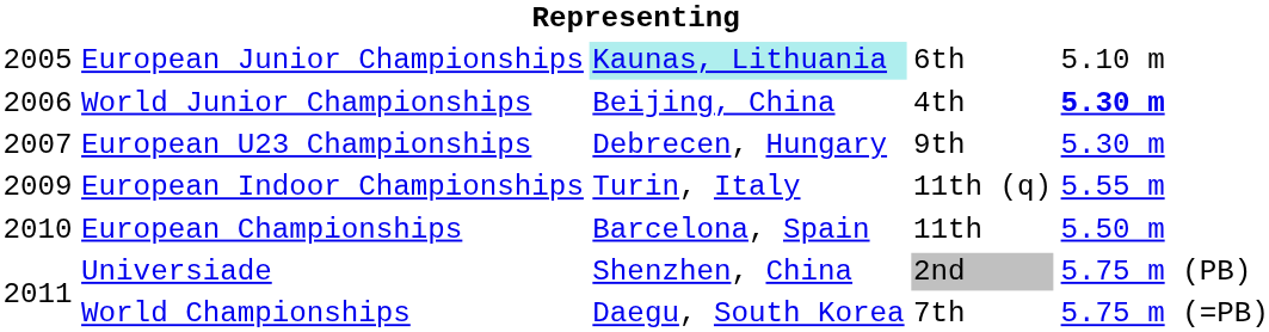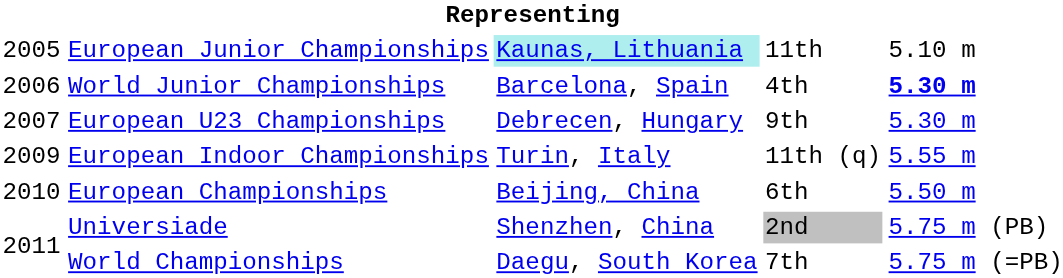European Junior Championships | column 4: 6th -> 11th
World Junior Championships | column 3: Beijing, China -> Barcelona, Spain
European Championships | column 3: Barcelona, Spain -> Beijing, China
European Championships | column 4: 11th -> 6th
